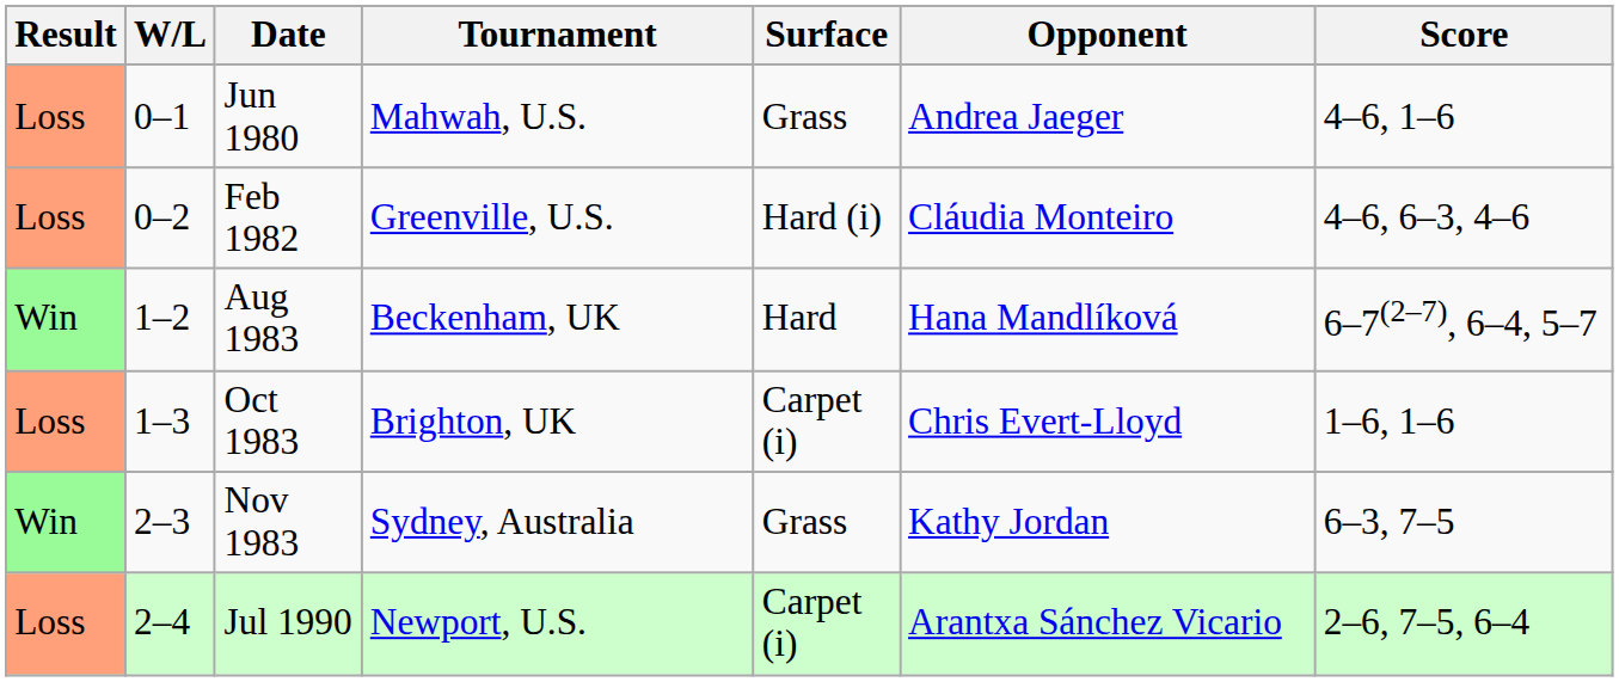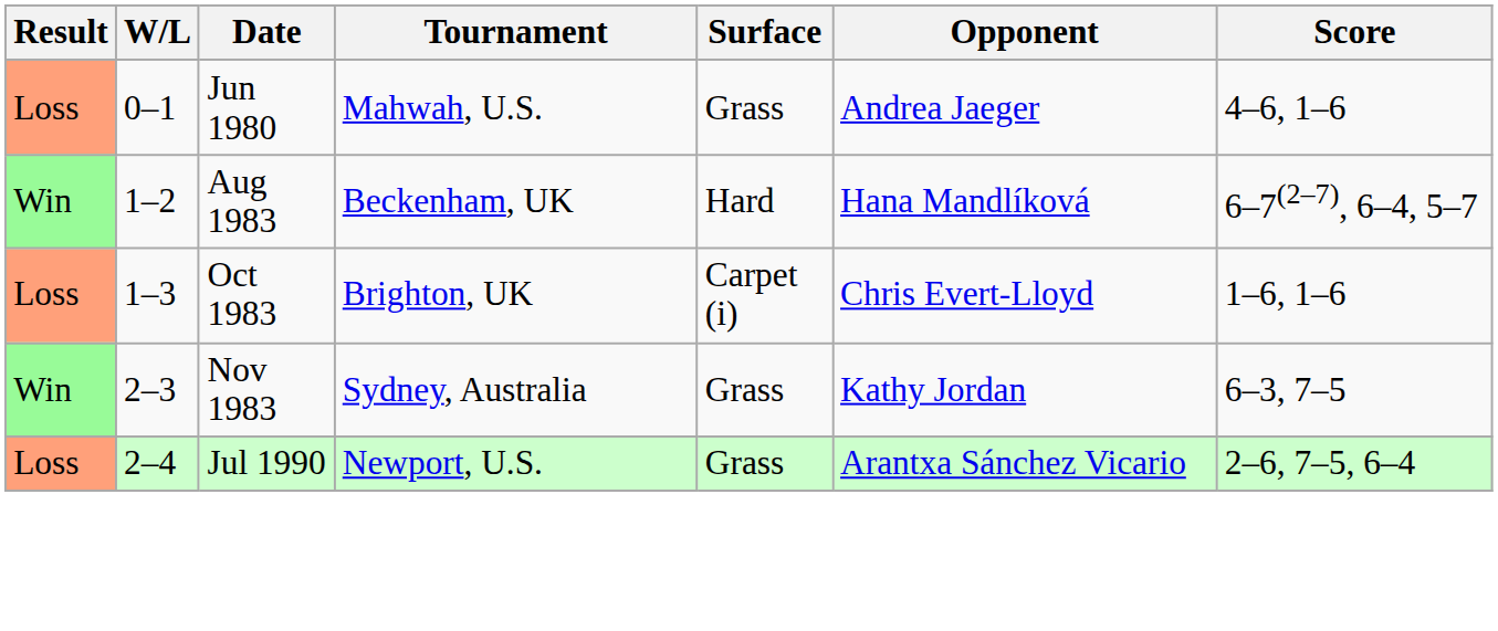- row: Loss | 0–2 | Feb 1982 | Greenville, U.S. | Hard (i) | Cláudia Monteiro | 4–6, 6–3, 4–6
Jul 1990 | Surface: Carpet (i) -> Grass
